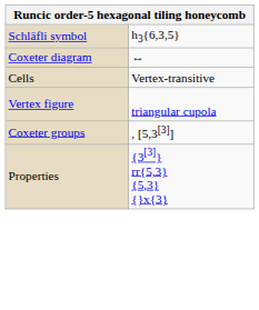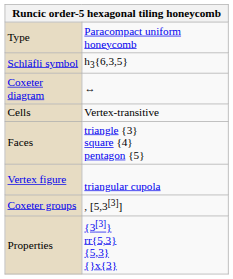+ row: Type | Paracompact uniform honeycomb
+ row: Faces | triangle {3} square {4} pentagon {5}
